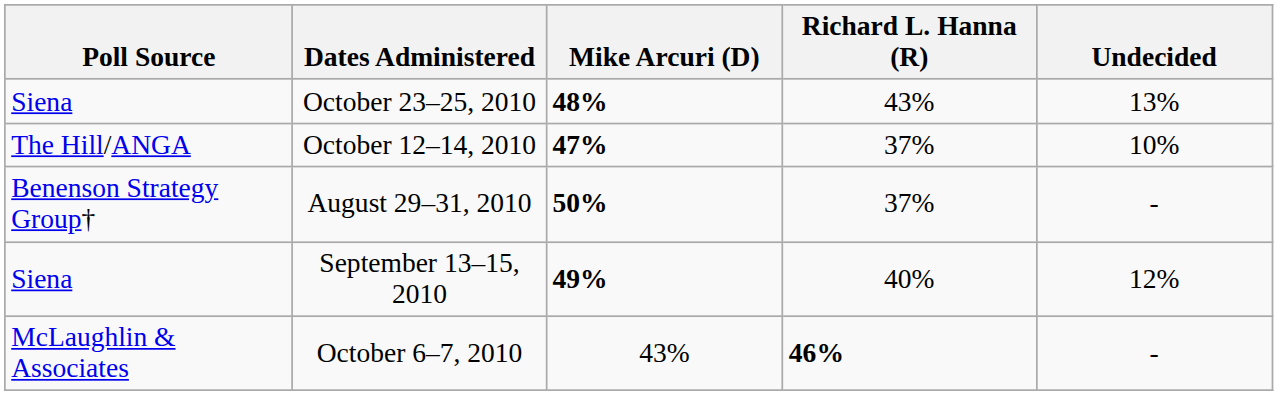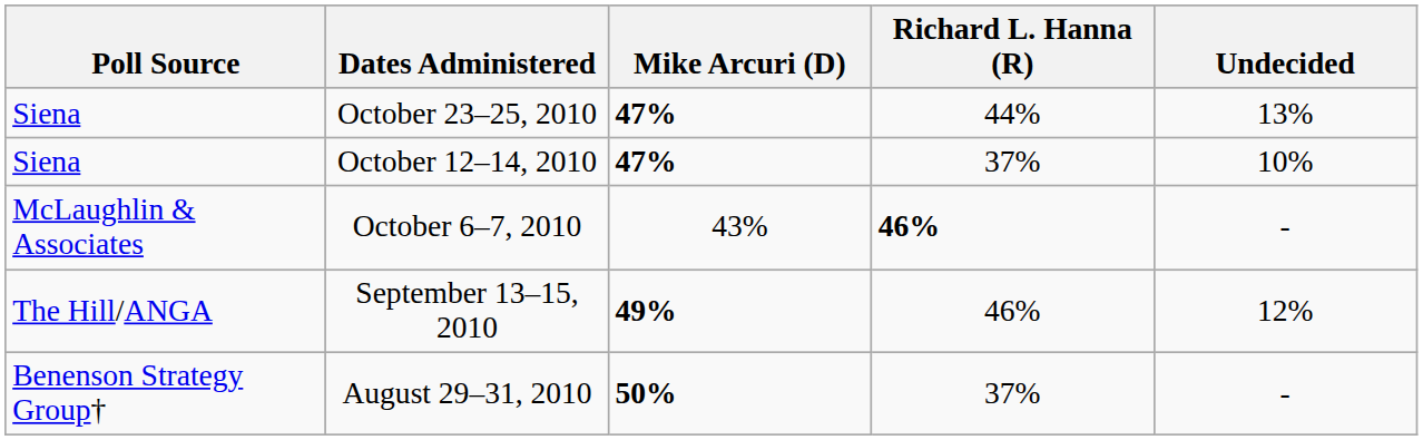October 23–25, 2010 | Mike Arcuri (D): 48% -> 47%
October 23–25, 2010 | Richard L. Hanna (R): 43% -> 44%
October 12–14, 2010 | Poll Source: The Hill/ANGA -> Siena
rows swapped: October 6–7, 2010 <-> August 29–31, 2010
September 13–15, 2010 | Poll Source: Siena -> The Hill/ANGA
September 13–15, 2010 | Richard L. Hanna (R): 40% -> 46%
